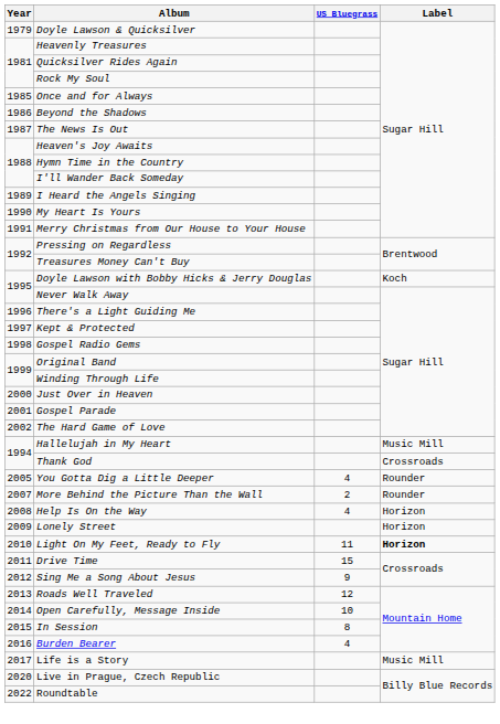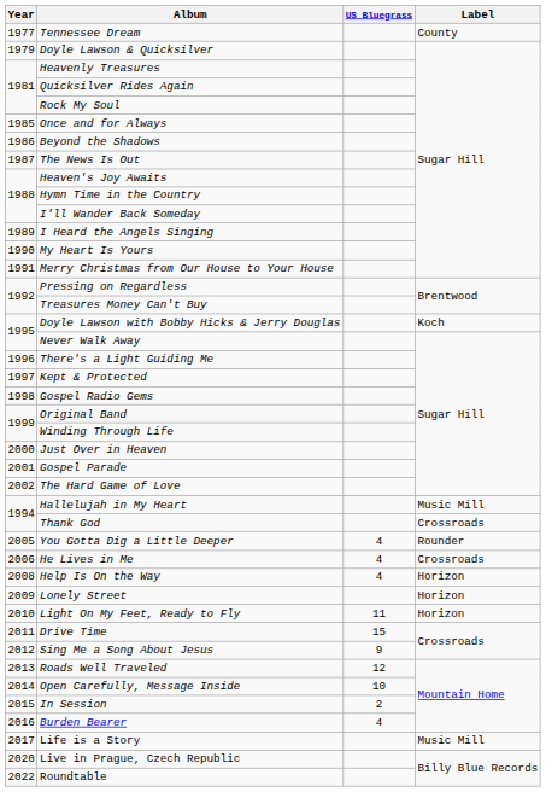+ row: 1977 | Tennessee Dream | County
+ row: 2006 | He Lives in Me | 4 | Crossroads
- row: 2007 | More Behind the Picture Than the Wall | 2 | Rounder
Light On My Feet, Ready to Fly | Label: bold -> normal
In Session | US Bluegrass: 8 -> 2
